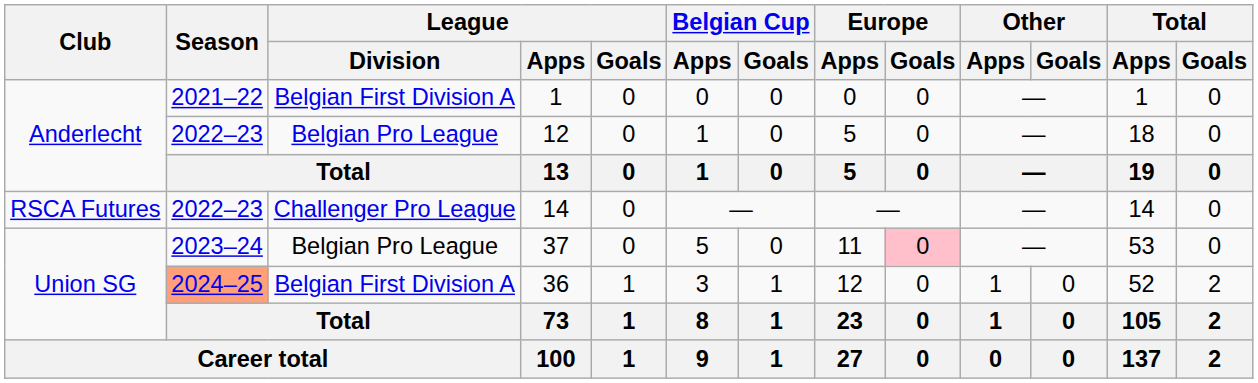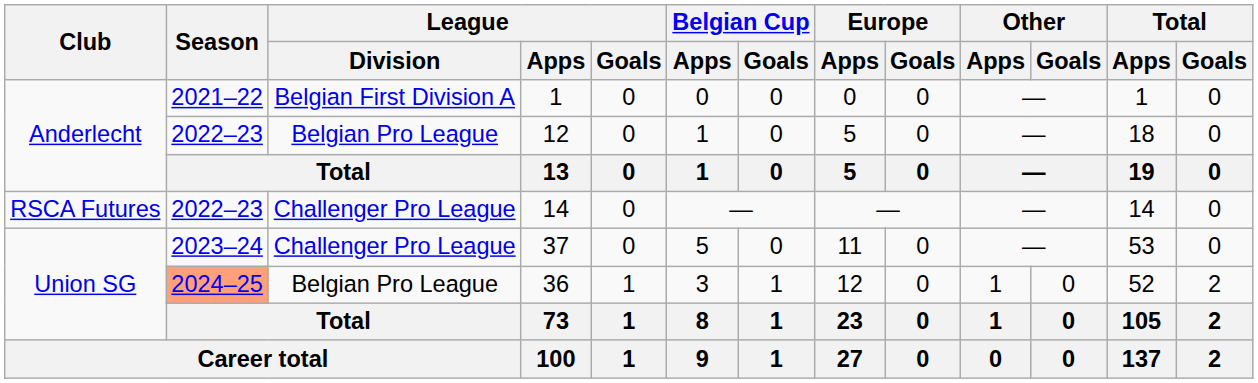37 | League / Division: Belgian Pro League -> Challenger Pro League
37 | Europe / Goals: pink background -> no background
36 | League / Division: Belgian First Division A -> Belgian Pro League
